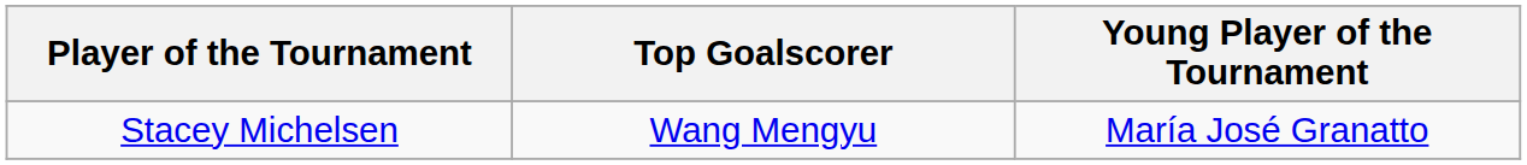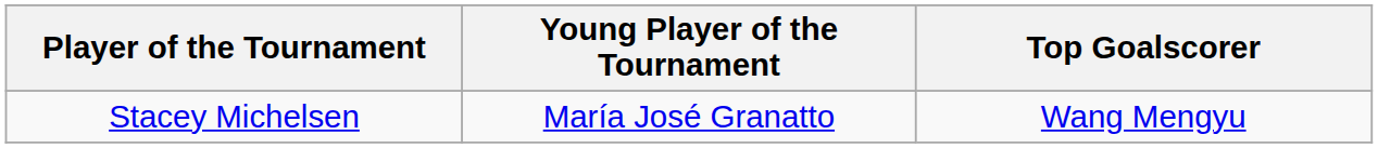columns swapped: Top Goalscorer <-> Young Player of the Tournament
